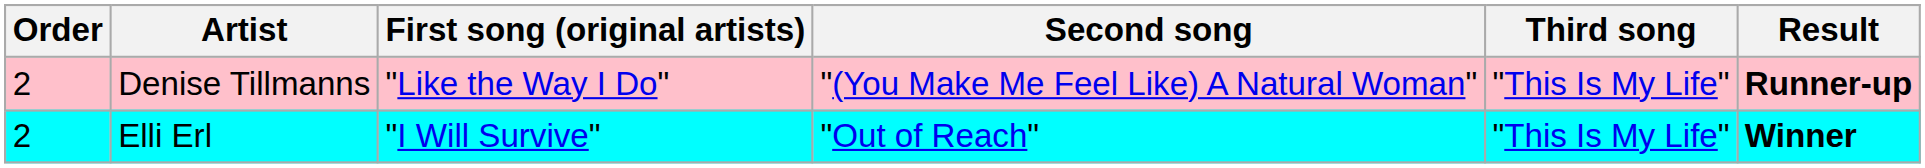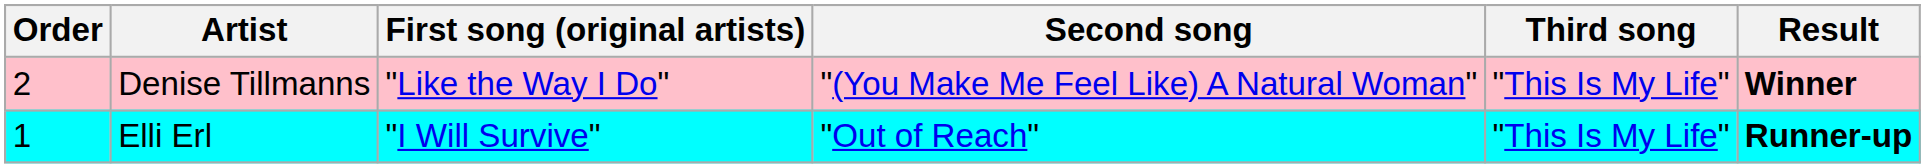Denise Tillmanns | Result: Runner-up -> Winner
Elli Erl | Order: 2 -> 1
Elli Erl | Result: Winner -> Runner-up
